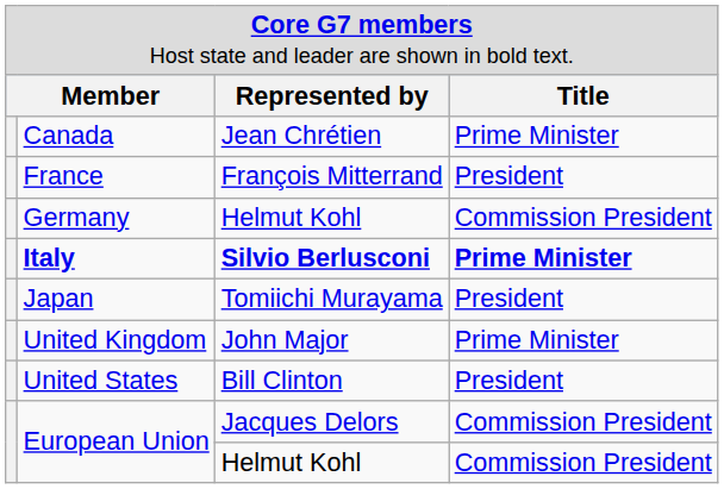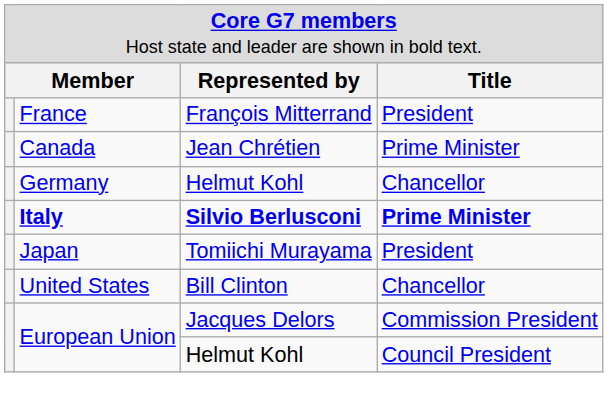rows swapped: Canada <-> France
Germany | column 4: Commission President -> Chancellor
- row: United Kingdom | John Major | Prime Minister
United States | column 4: President -> Chancellor
European Union / Helmut Kohl | column 4: Commission President -> Council President
